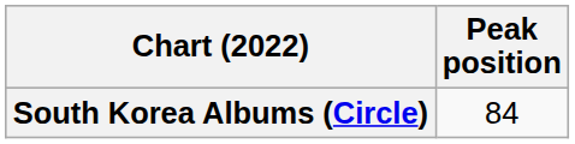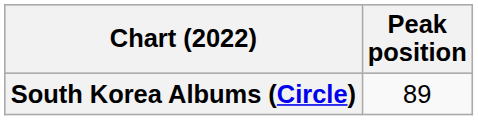South Korea Albums (Circle) | Peak position: 84 -> 89
